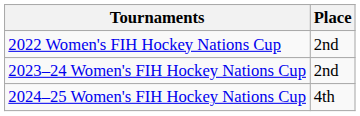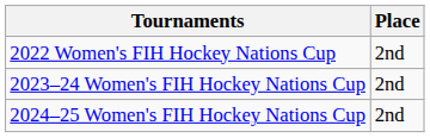2024–25 Women's FIH Hockey Nations Cup | Place: 4th -> 2nd
